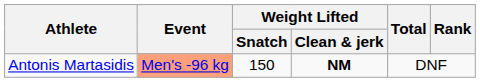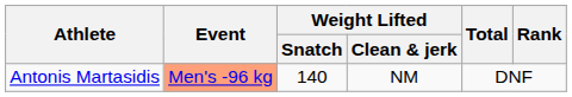Antonis Martasidis | Weight Lifted / Snatch: 150 -> 140
Antonis Martasidis | Weight Lifted / Clean & jerk: bold -> normal
